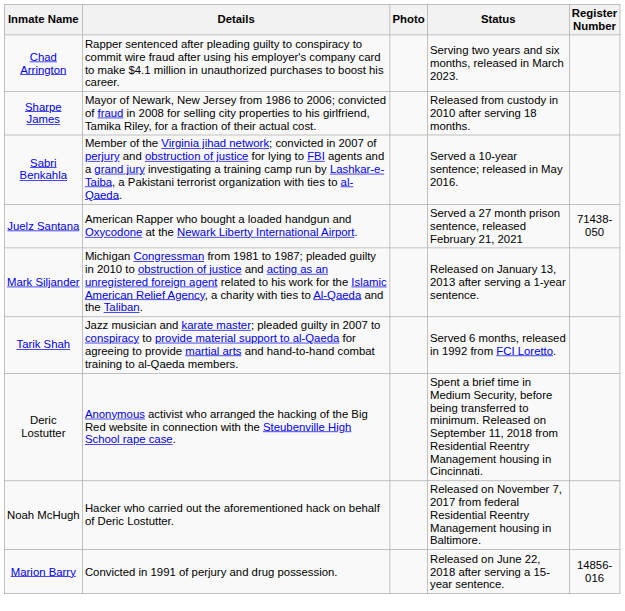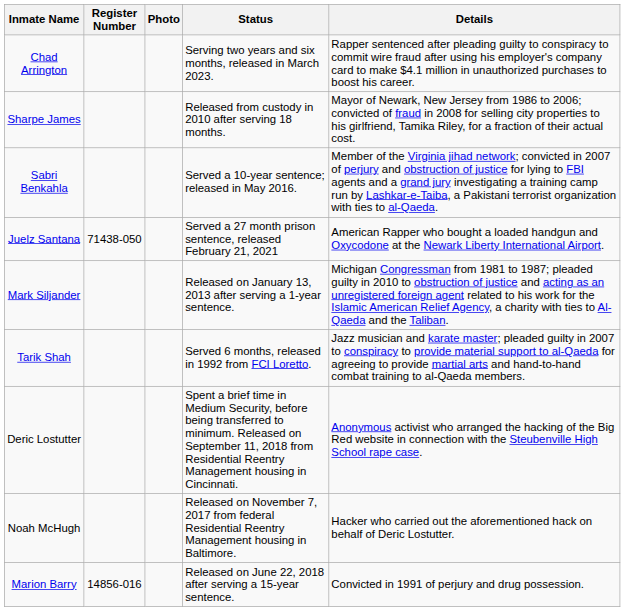columns swapped: Register Number <-> Details
